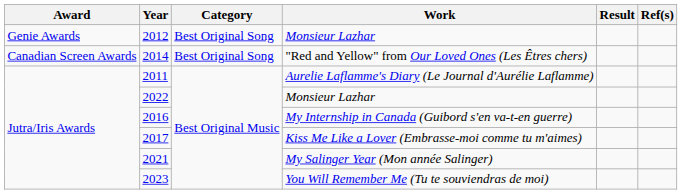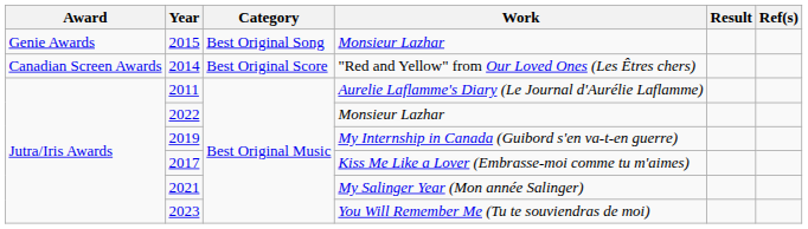Genie Awards / Monsieur Lazhar | Year: 2012 -> 2015
"Red and Yellow" from Our Loved Ones (Les Êtres chers) | Category: Best Original Song -> Best Original Score
My Internship in Canada (Guibord s'en va-t-en guerre) | Year: 2016 -> 2019
